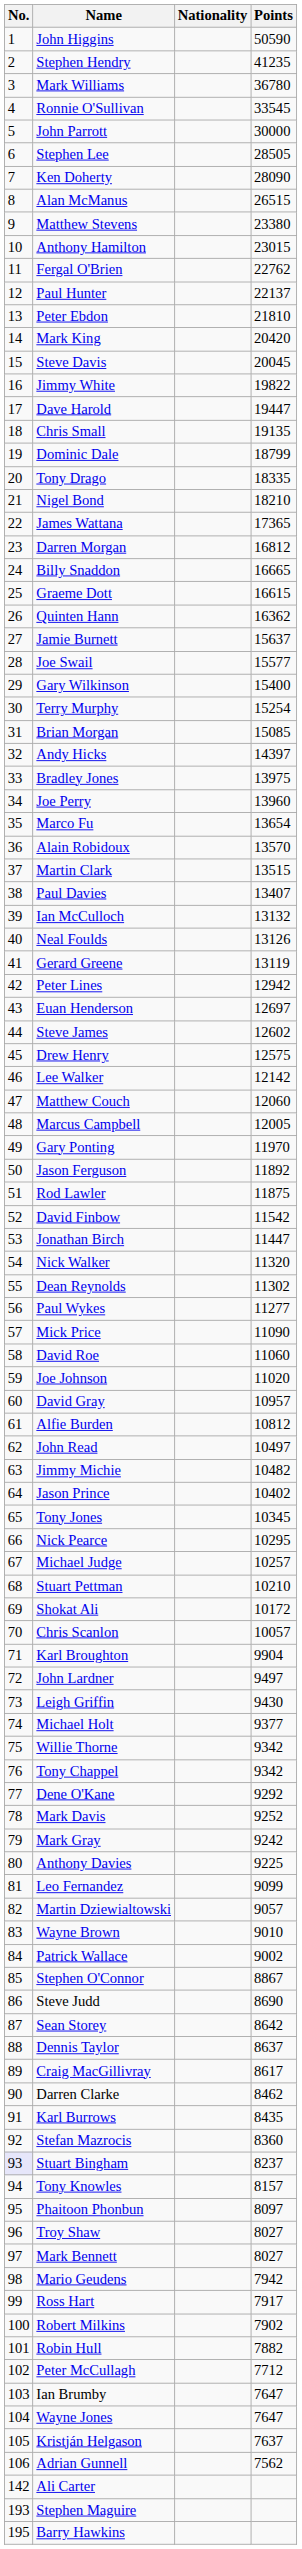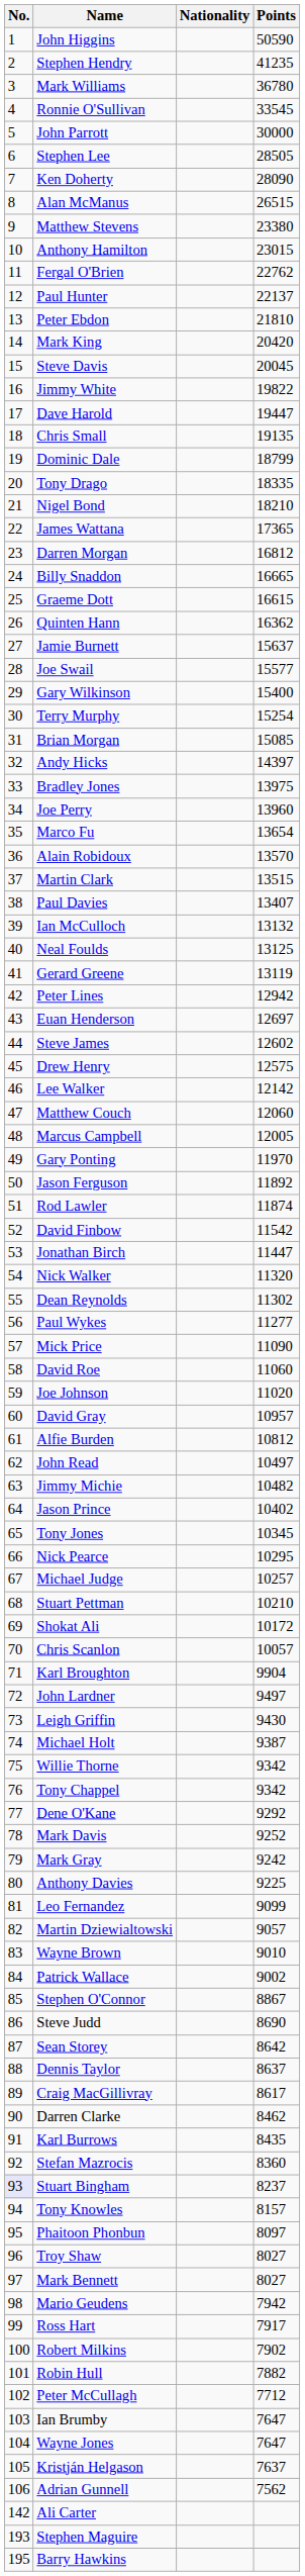Neal Foulds | Points: 13126 -> 13125
Rod Lawler | Points: 11875 -> 11874
Michael Holt | Points: 9377 -> 9387
